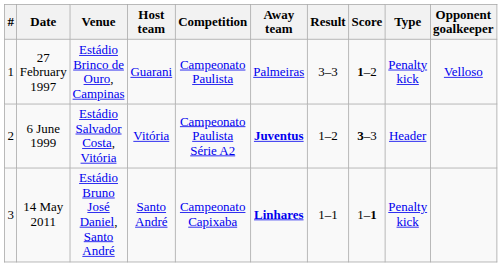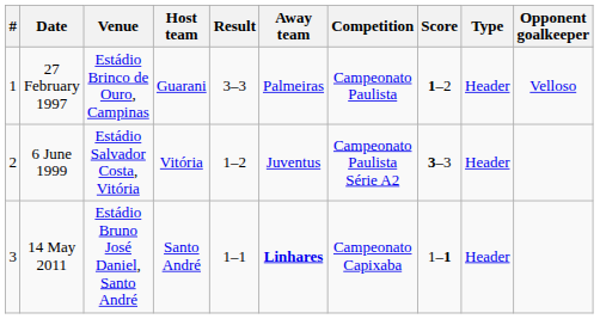columns swapped: Result <-> Competition
27 February 1997 | Type: Penalty kick -> Header
6 June 1999 | Away team: bold -> normal
14 May 2011 | Type: Penalty kick -> Header
